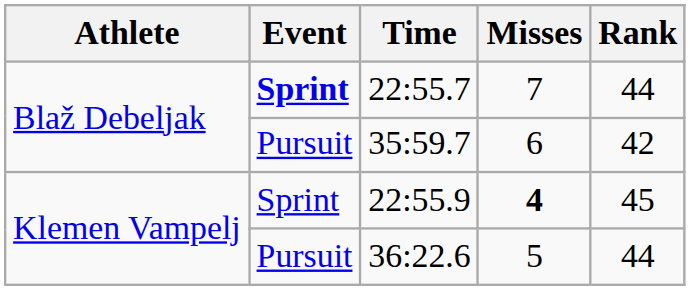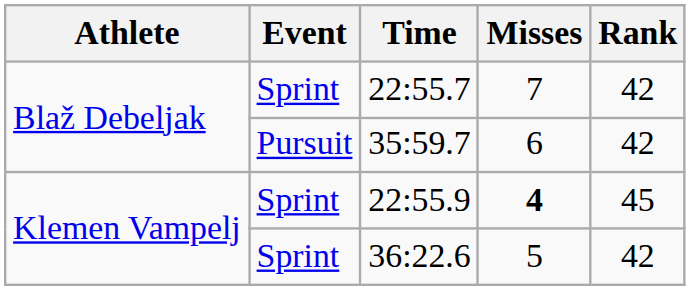22:55.7 | Event: bold -> normal
22:55.7 | Rank: 44 -> 42
36:22.6 | Event: Pursuit -> Sprint
36:22.6 | Rank: 44 -> 42
